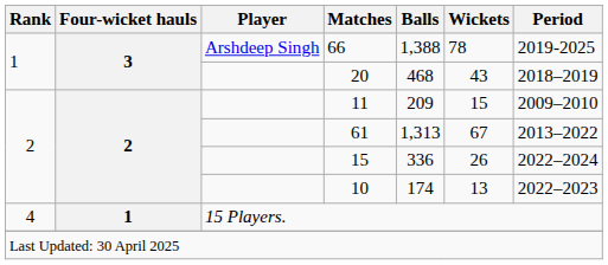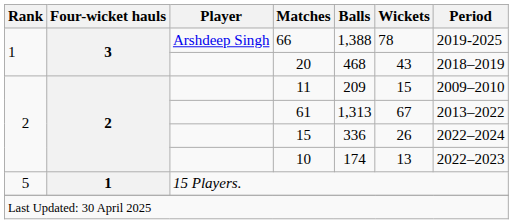15 Players. | Rank: 4 -> 5
